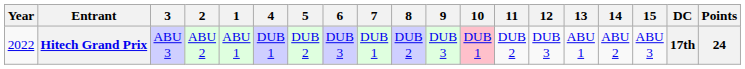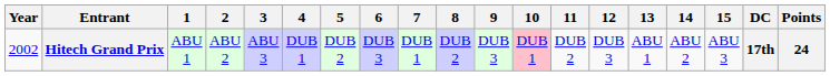columns swapped: 1 <-> 3
Hitech Grand Prix | Year: 2022 -> 2002
